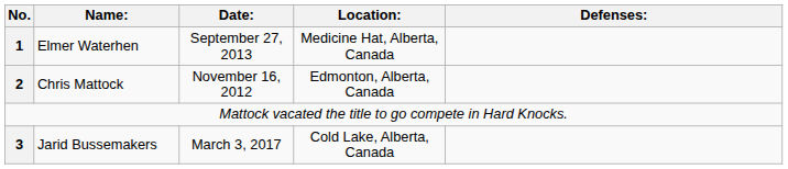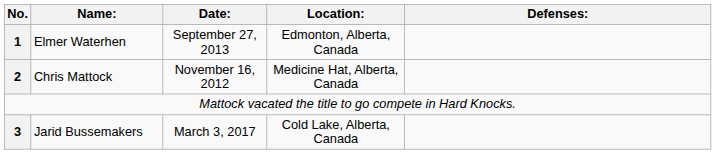Elmer Waterhen | Location:: Medicine Hat, Alberta, Canada -> Edmonton, Alberta, Canada
Chris Mattock | Location:: Edmonton, Alberta, Canada -> Medicine Hat, Alberta, Canada
